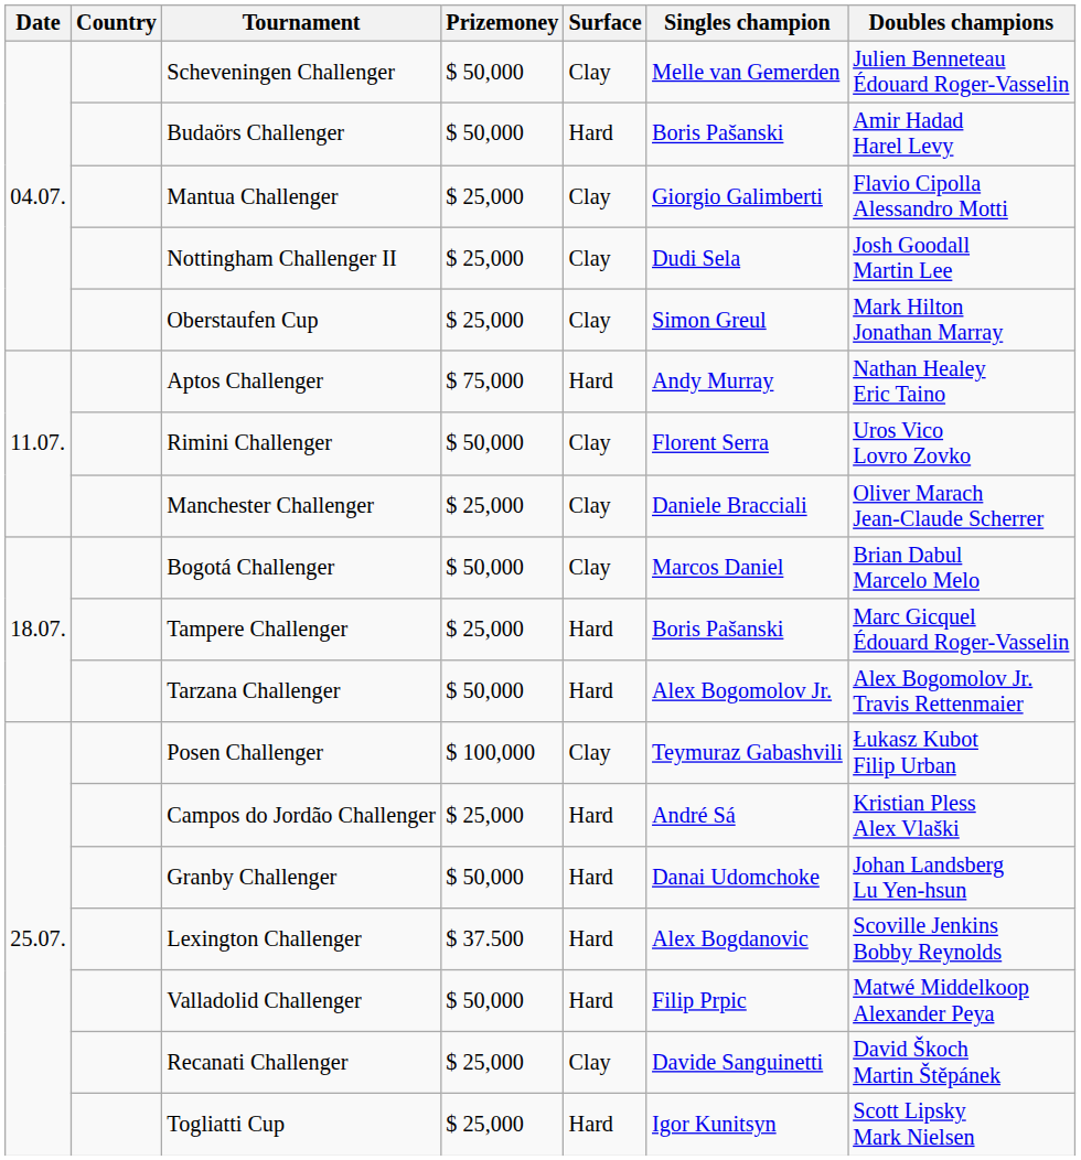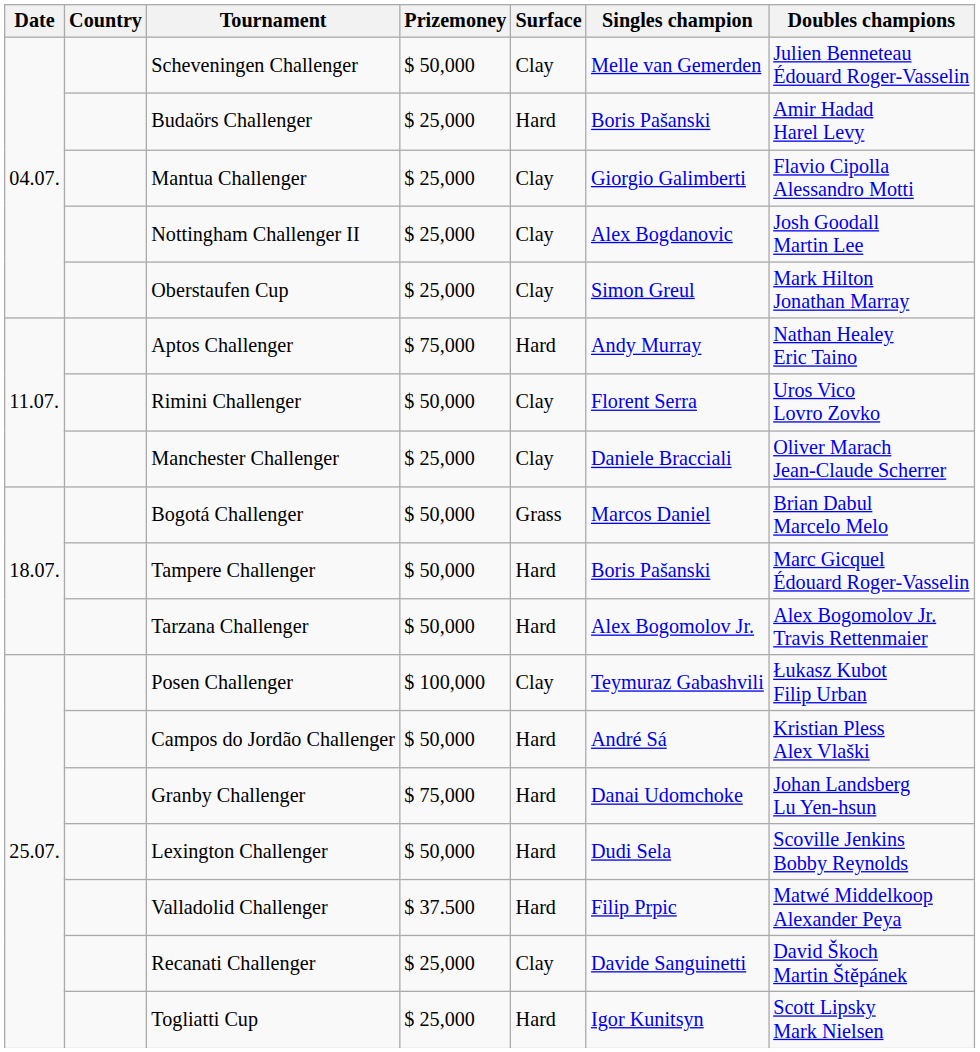Budaörs Challenger | Prizemoney: $ 50,000 -> $ 25,000
Nottingham Challenger II | Singles champion: Dudi Sela -> Alex Bogdanovic
Bogotá Challenger | Surface: Clay -> Grass
Tampere Challenger | Prizemoney: $ 25,000 -> $ 50,000
Campos do Jordão Challenger | Prizemoney: $ 25,000 -> $ 50,000
Granby Challenger | Prizemoney: $ 50,000 -> $ 75,000
Lexington Challenger | Prizemoney: $ 37.500 -> $ 50,000
Lexington Challenger | Singles champion: Alex Bogdanovic -> Dudi Sela
Valladolid Challenger | Prizemoney: $ 50,000 -> $ 37.500
